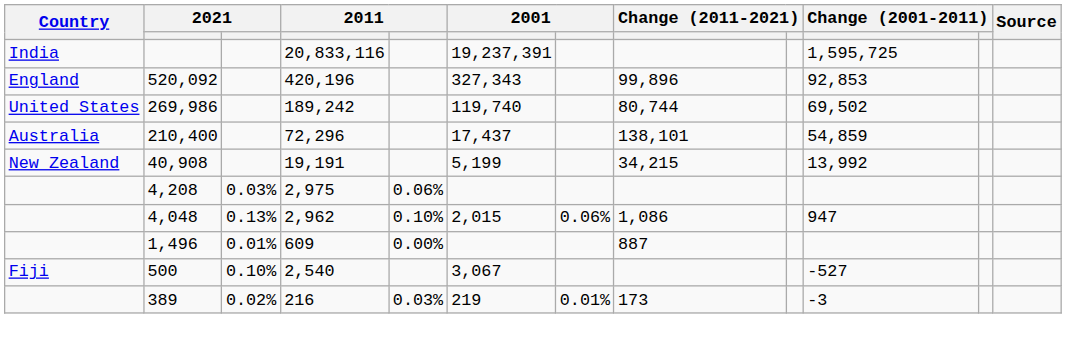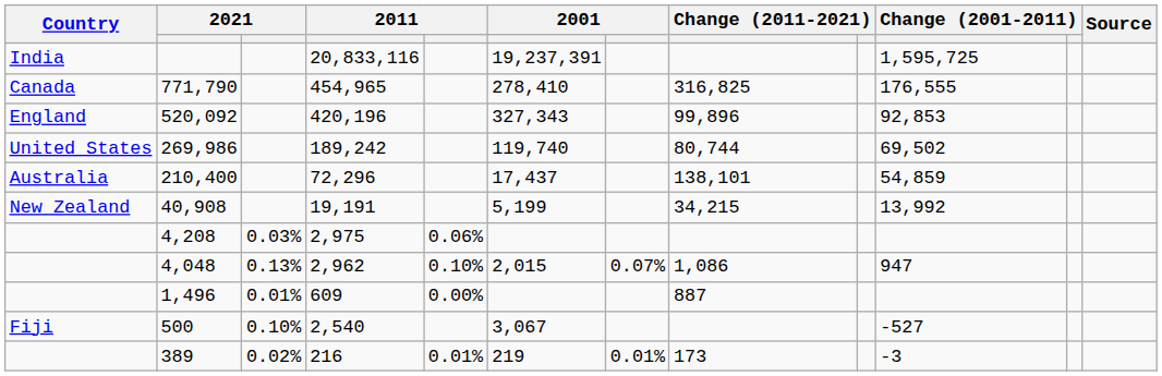+ row: Canada | 771,790 | 454,965 | 278,410 | 316,825 | 176,555
4,048 | column 7: 0.06% -> 0.07%
389 | column 5: 0.03% -> 0.01%
